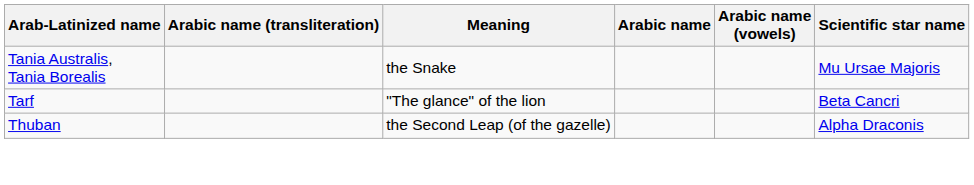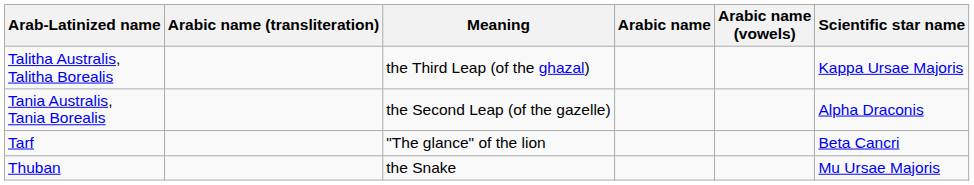+ row: Talitha Australis, Talitha Borealis | the Third Leap (of the ghazal) | Kappa Ursae Majoris
Tania Australis, Tania Borealis | Meaning: the Snake -> the Second Leap (of the gazelle)
Tania Australis, Tania Borealis | Scientific star name: Mu Ursae Majoris -> Alpha Draconis
Thuban | Meaning: the Second Leap (of the gazelle) -> the Snake
Thuban | Scientific star name: Alpha Draconis -> Mu Ursae Majoris
